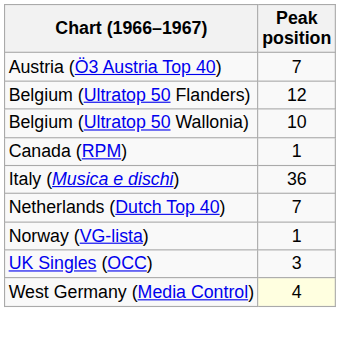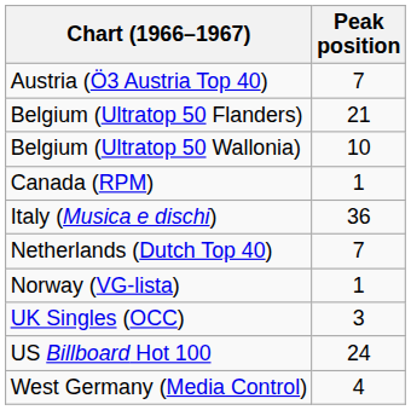Belgium (Ultratop 50 Flanders) | Peak position: 12 -> 21
+ row: US Billboard Hot 100 | 24
West Germany (Media Control) | Peak position: lightyellow background -> no background
